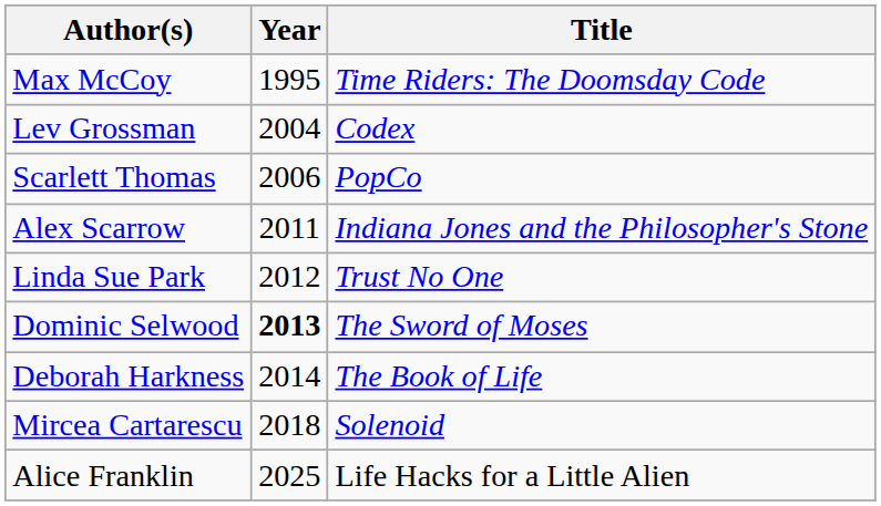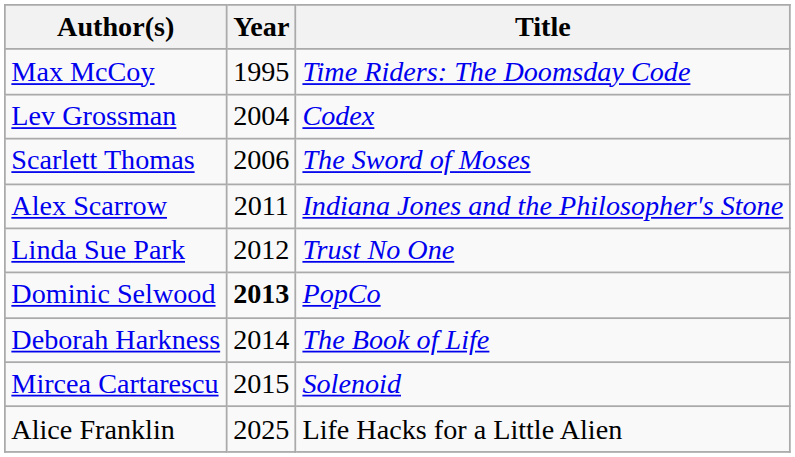Scarlett Thomas | Title: PopCo -> The Sword of Moses
Dominic Selwood | Title: The Sword of Moses -> PopCo
Mircea Cartarescu | Year: 2018 -> 2015
